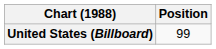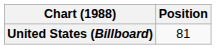United States (Billboard) | Position: 99 -> 81
